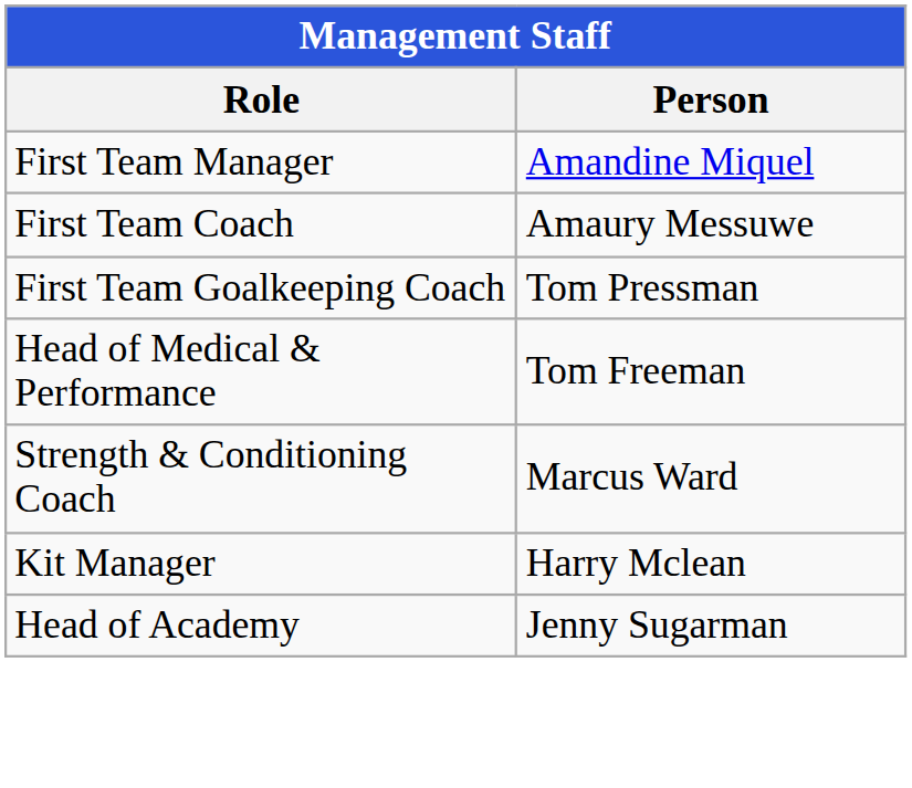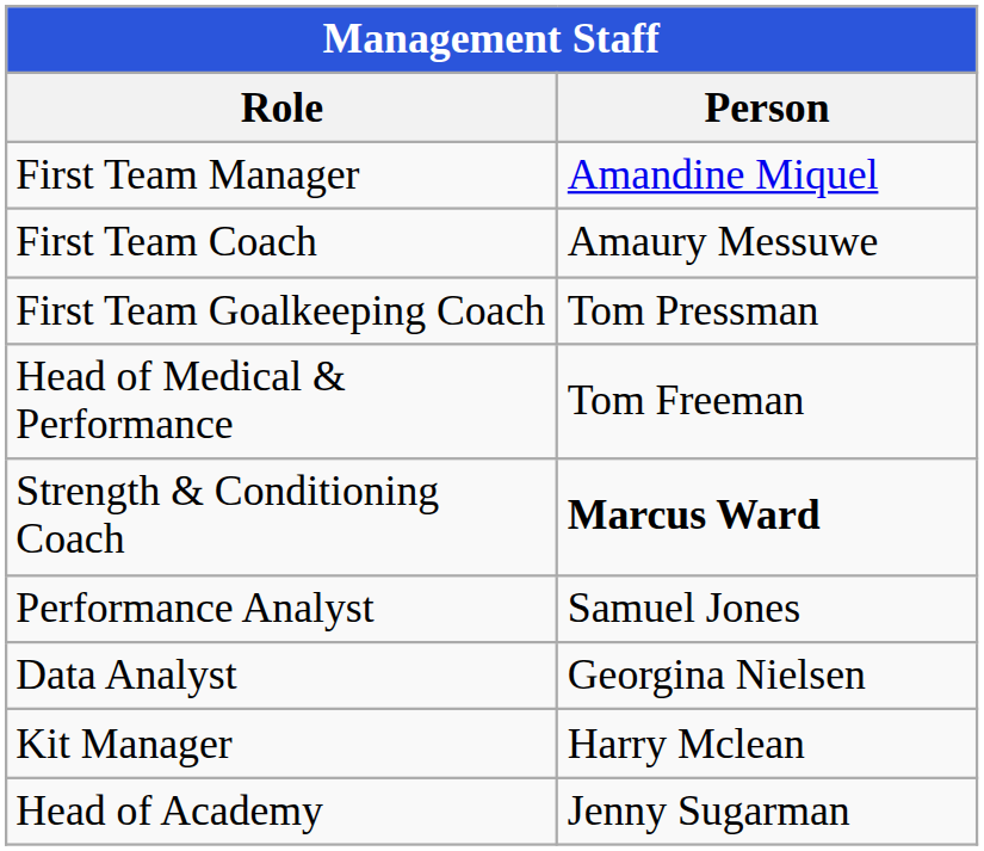Strength & Conditioning Coach | Person: normal -> bold
+ row: Performance Analyst | Samuel Jones
+ row: Data Analyst | Georgina Nielsen
